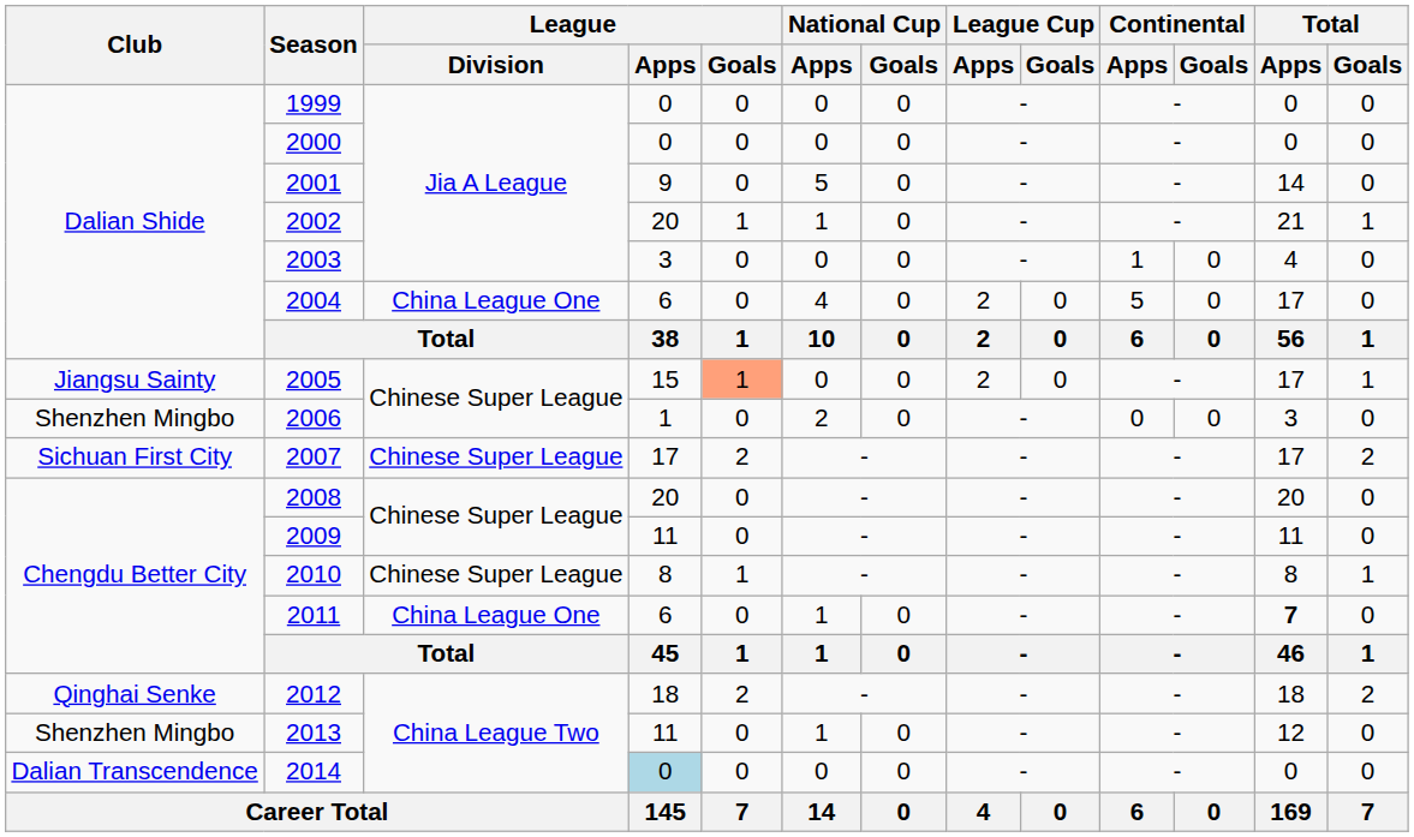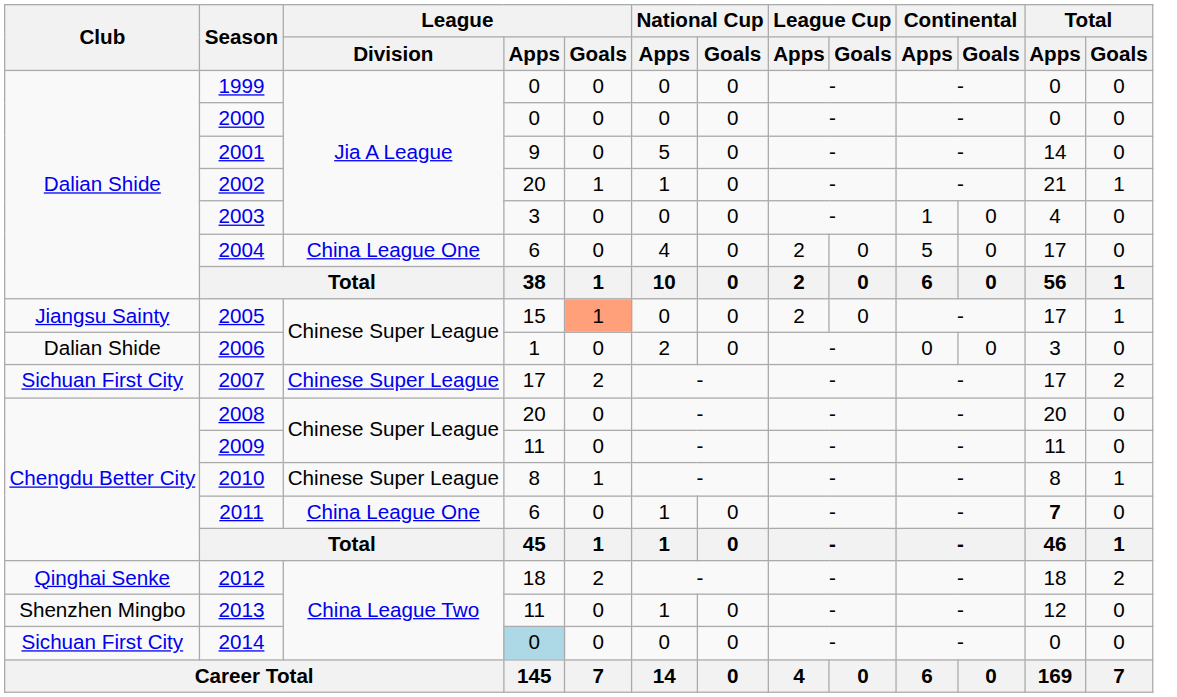2006 | Club: Shenzhen Mingbo -> Dalian Shide
2014 | Club: Dalian Transcendence -> Sichuan First City
